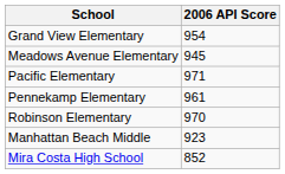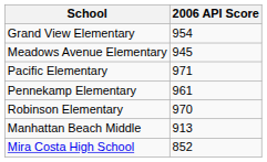Manhattan Beach Middle | 2006 API Score: 923 -> 913
